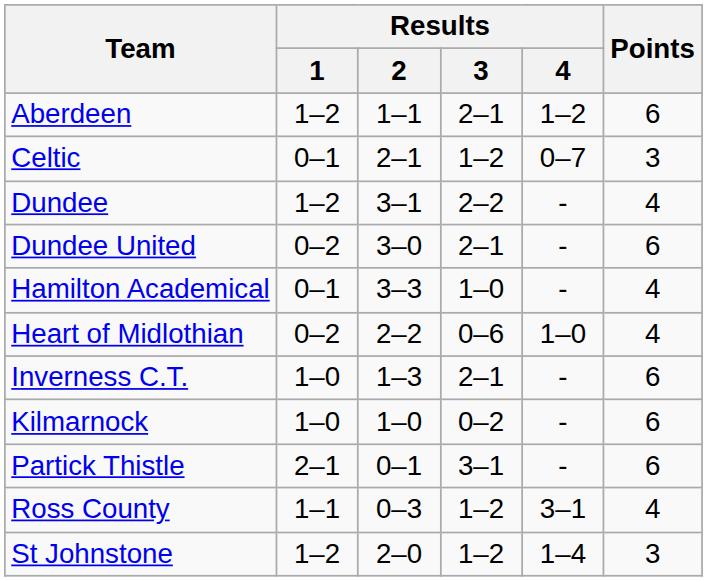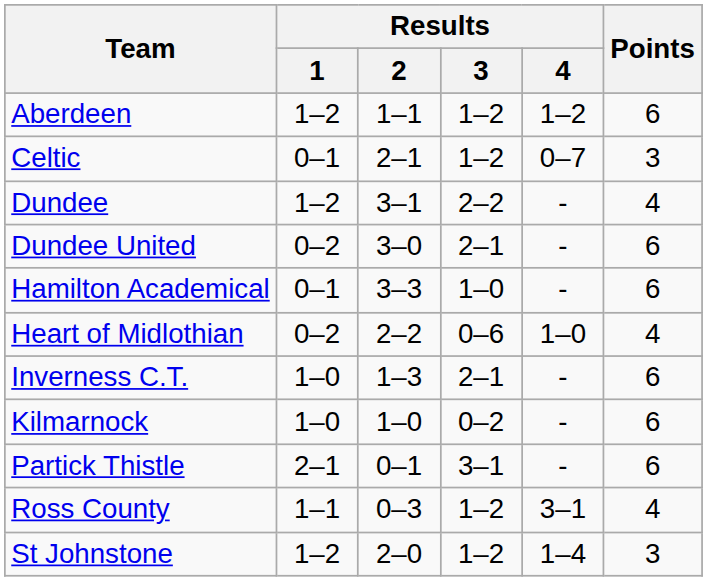Aberdeen | Results / 3: 2–1 -> 1–2
Hamilton Academical | Points: 4 -> 6
